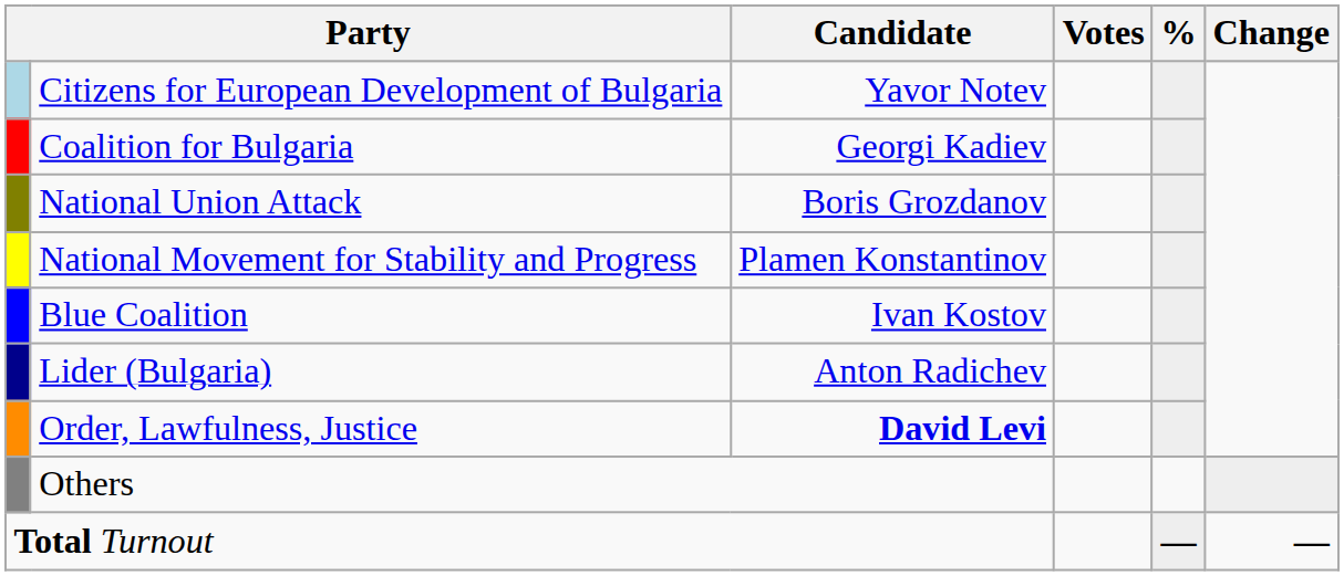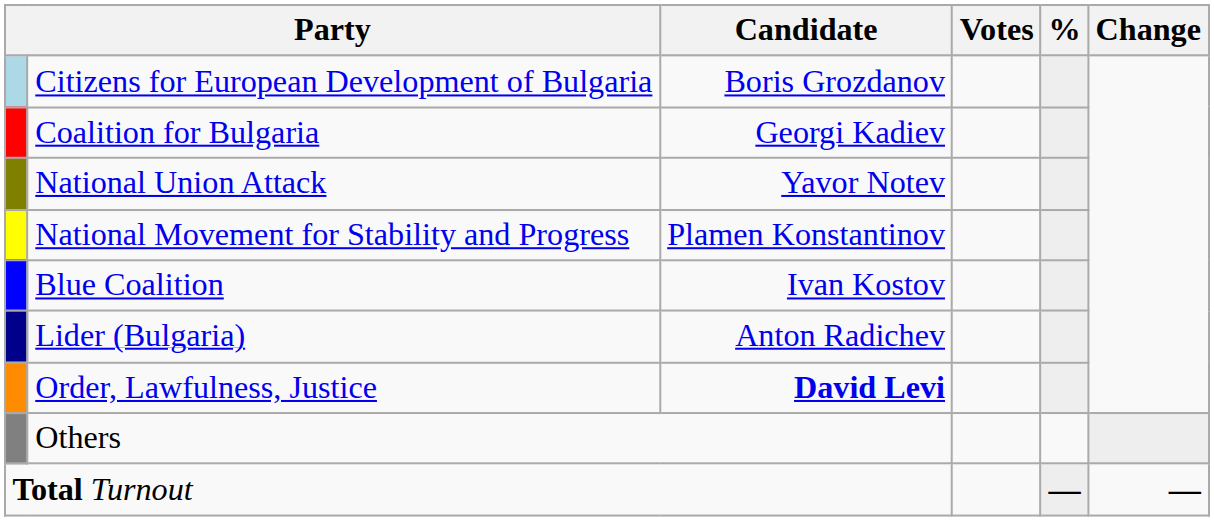Citizens for European Development of Bulgaria | Candidate: Yavor Notev -> Boris Grozdanov
National Union Attack | Candidate: Boris Grozdanov -> Yavor Notev
